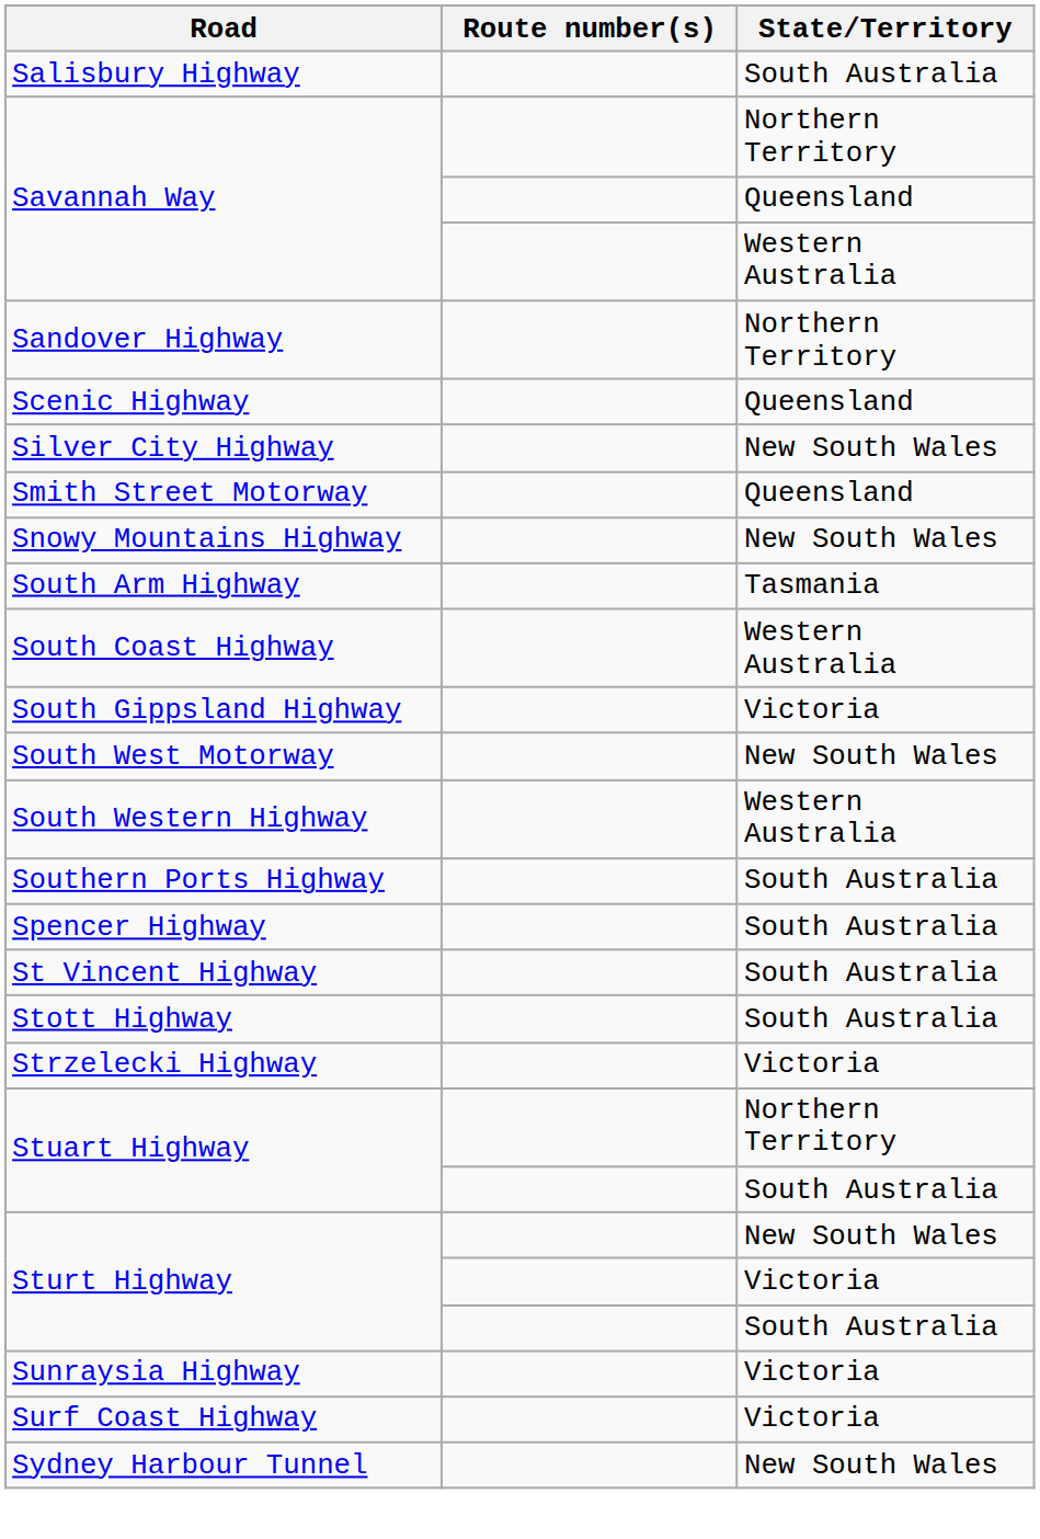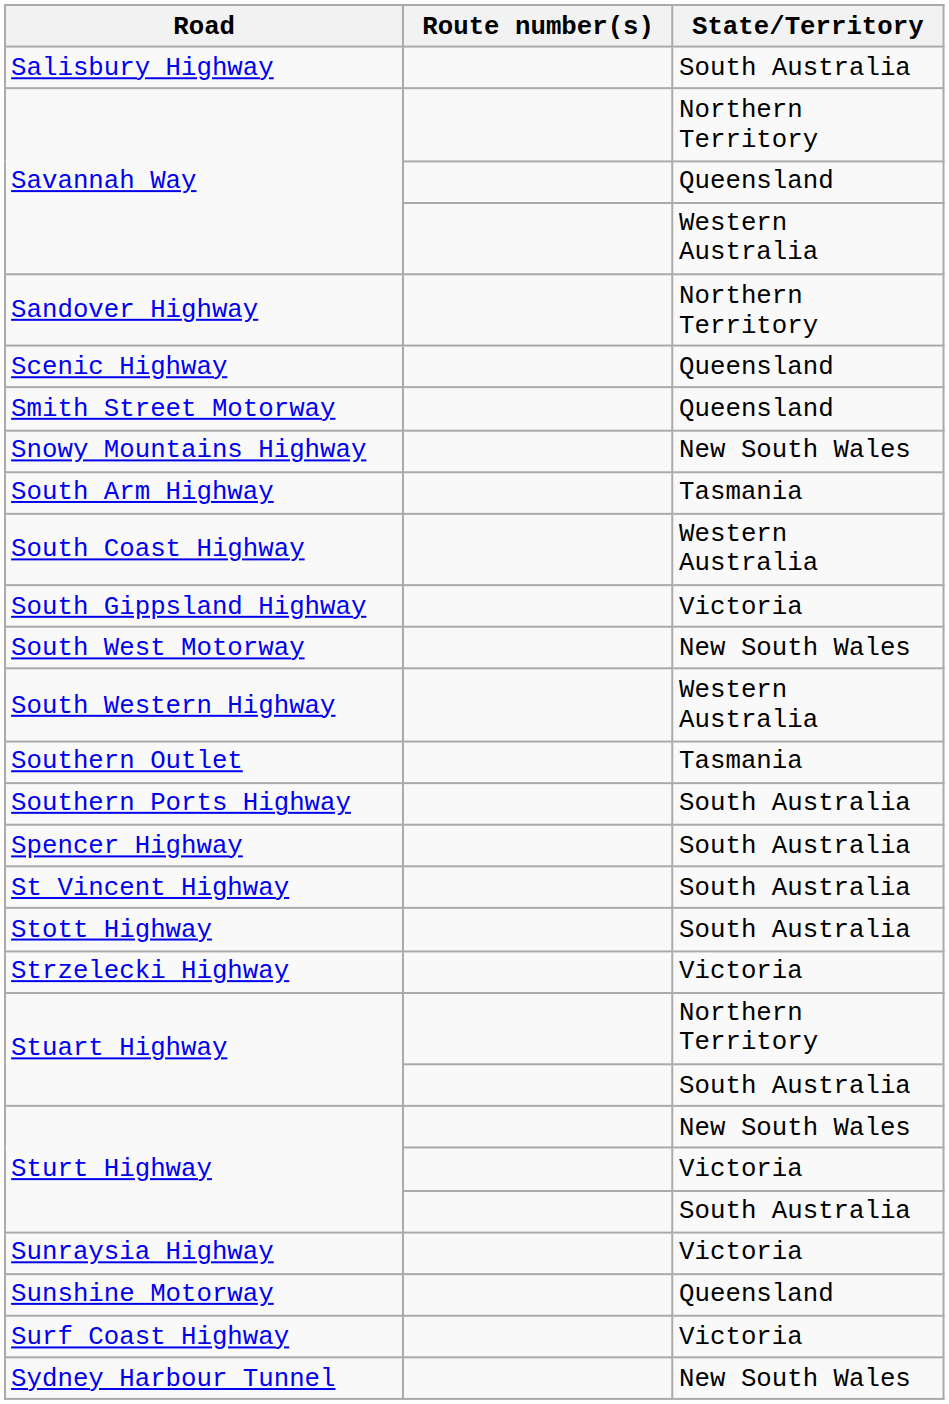- row: Silver City Highway | New South Wales
+ row: Southern Outlet | Tasmania
+ row: Sunshine Motorway | Queensland
